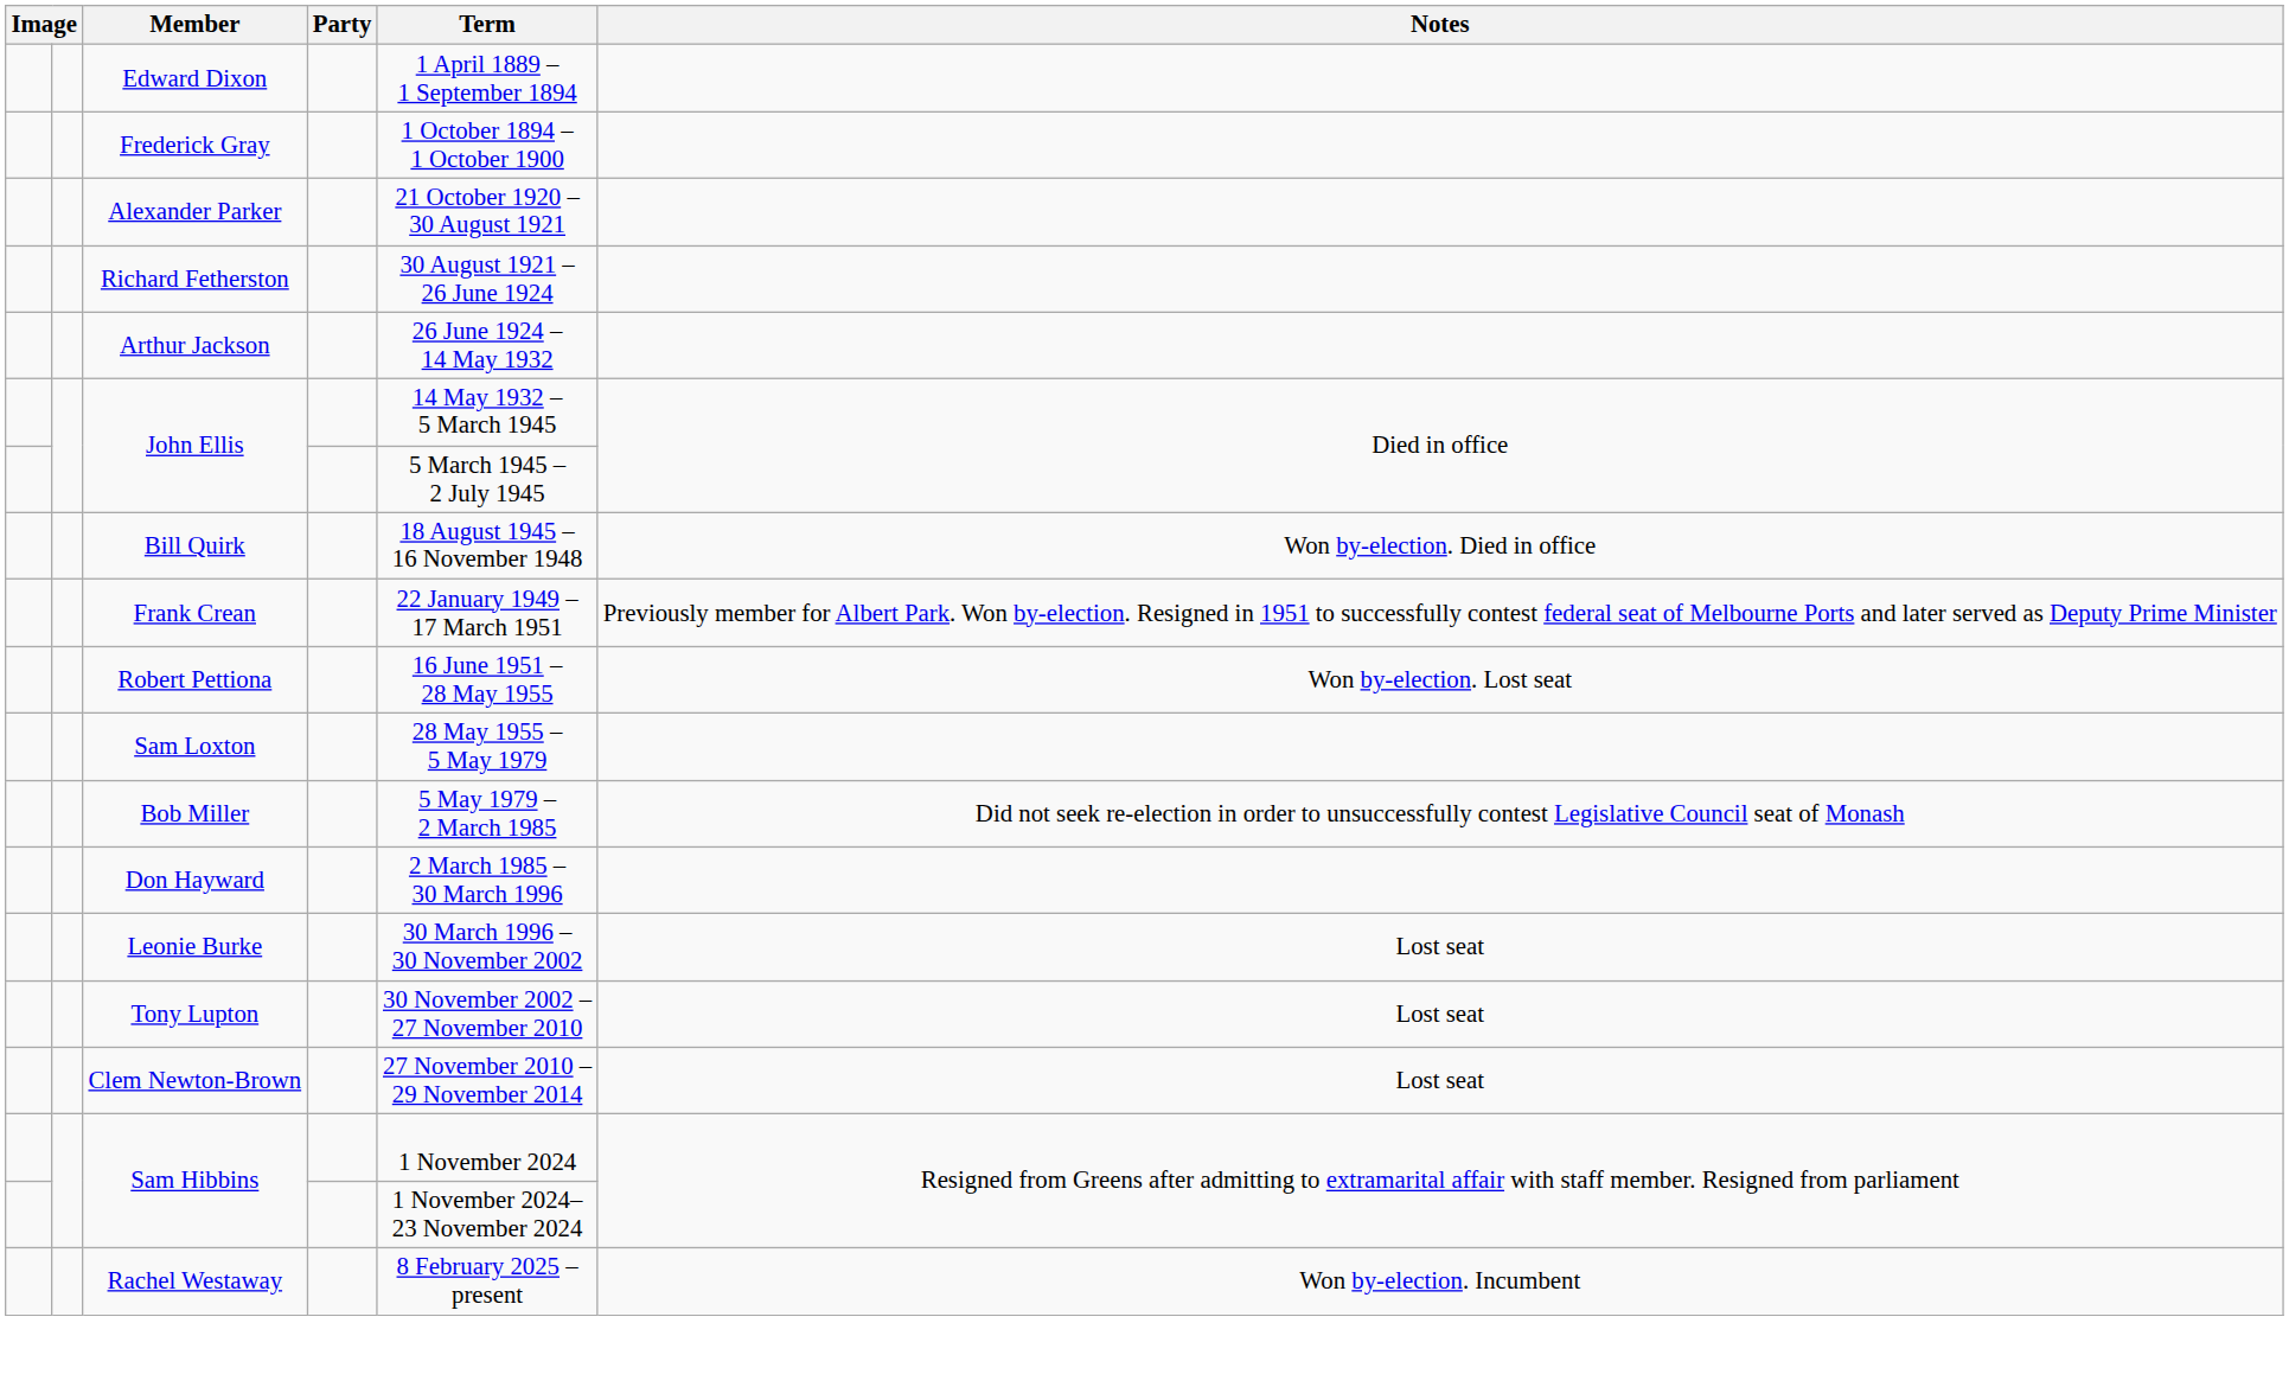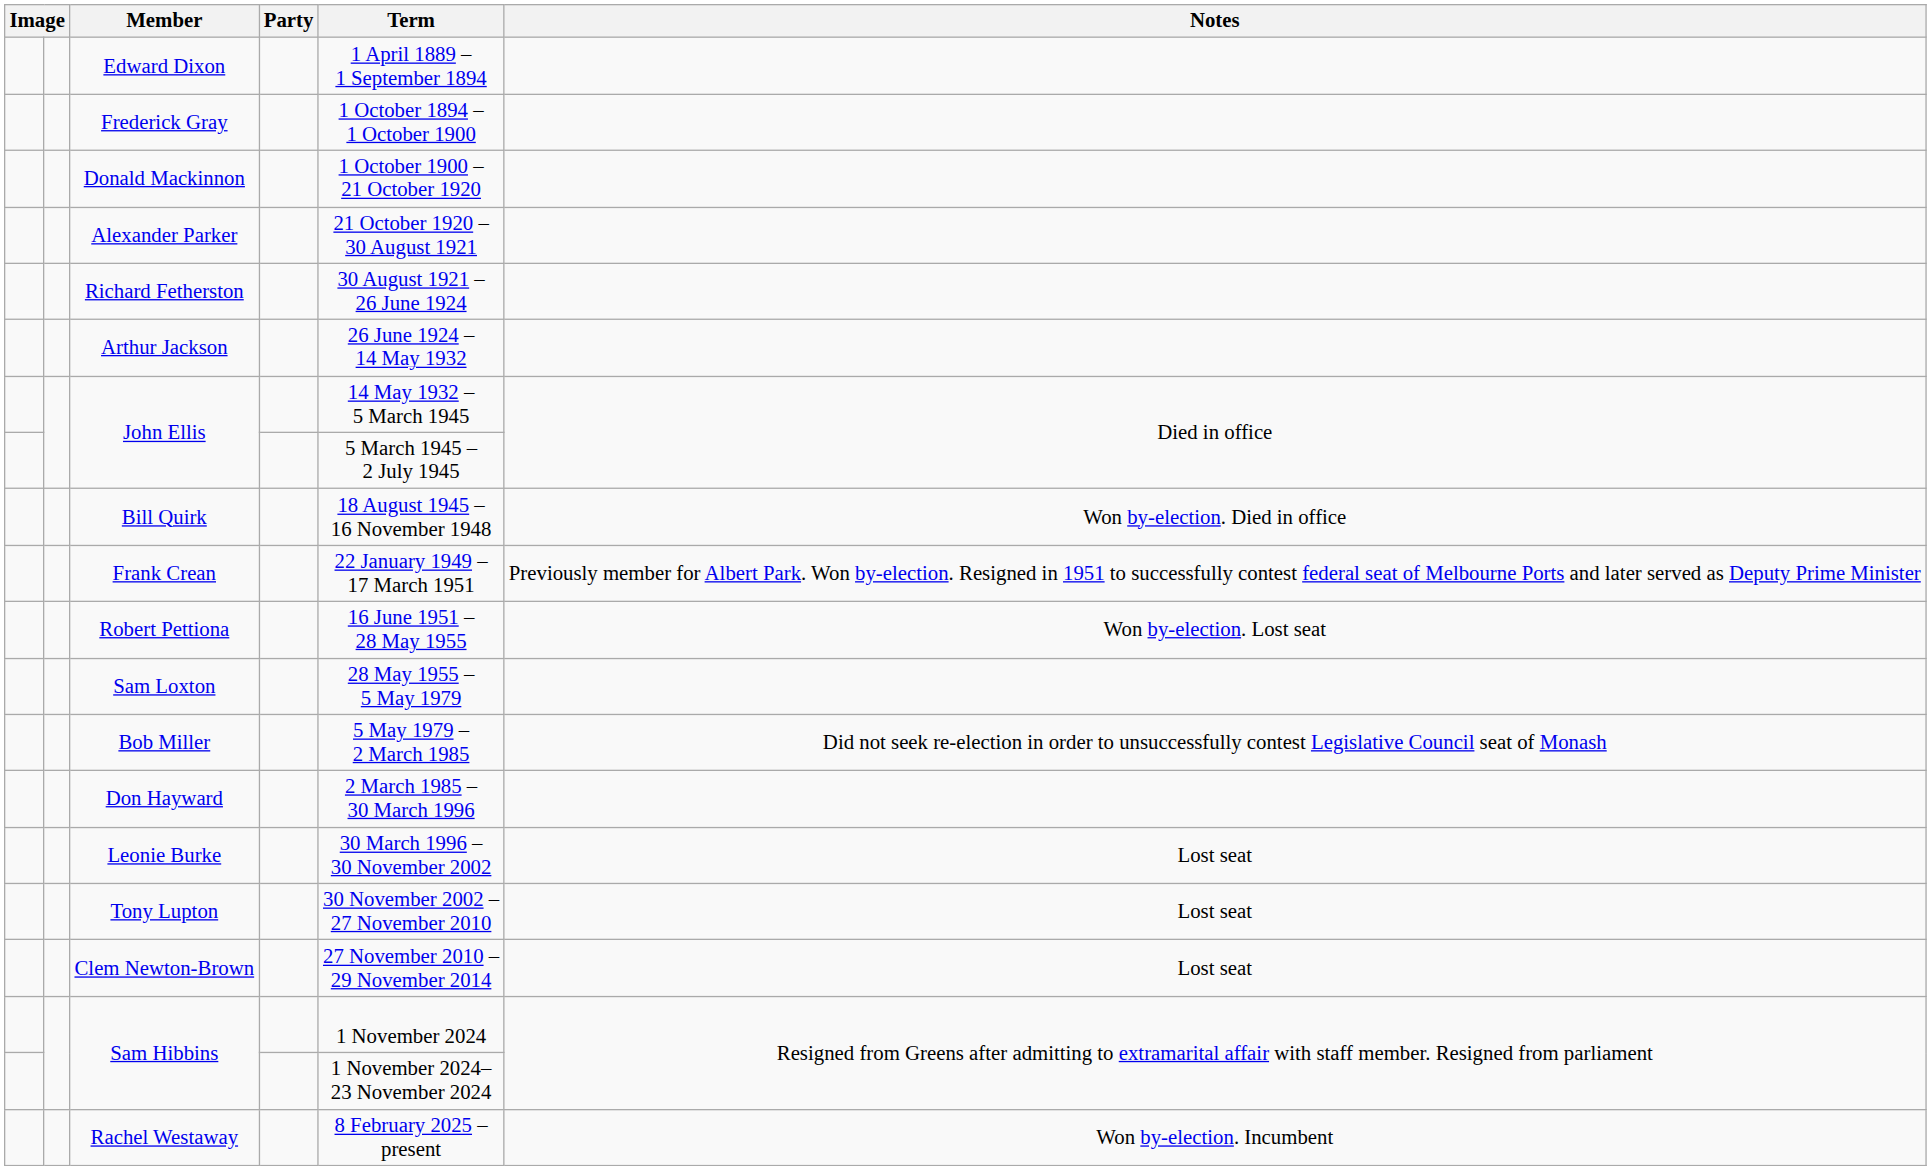+ row: Donald Mackinnon | 1 October 1900 – 21 October 1920
